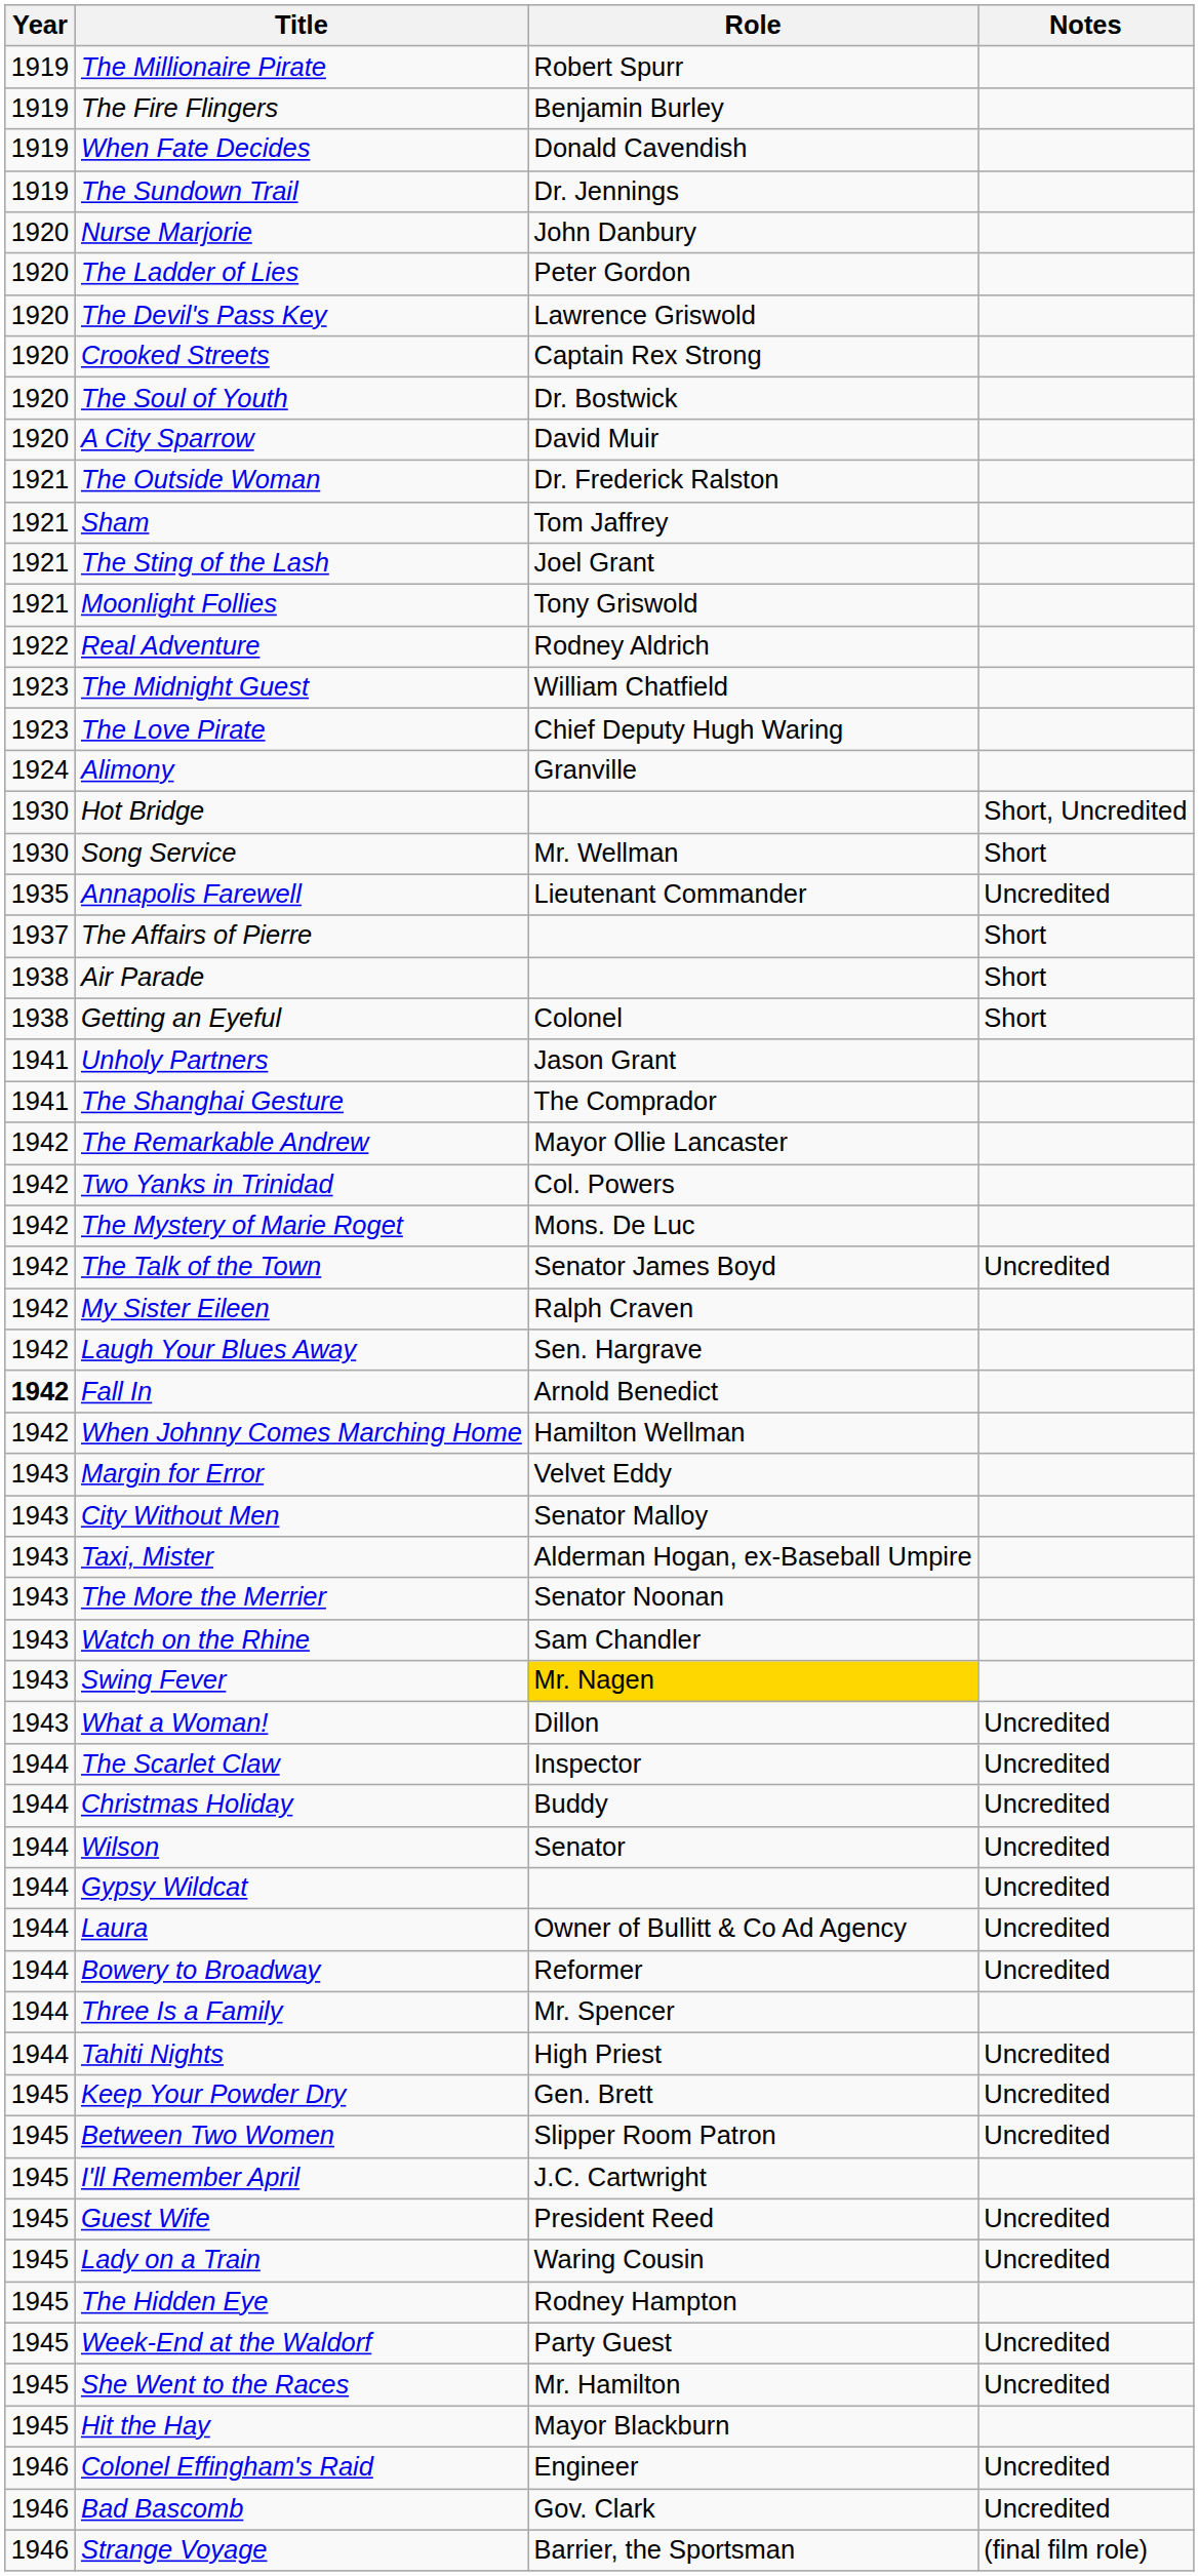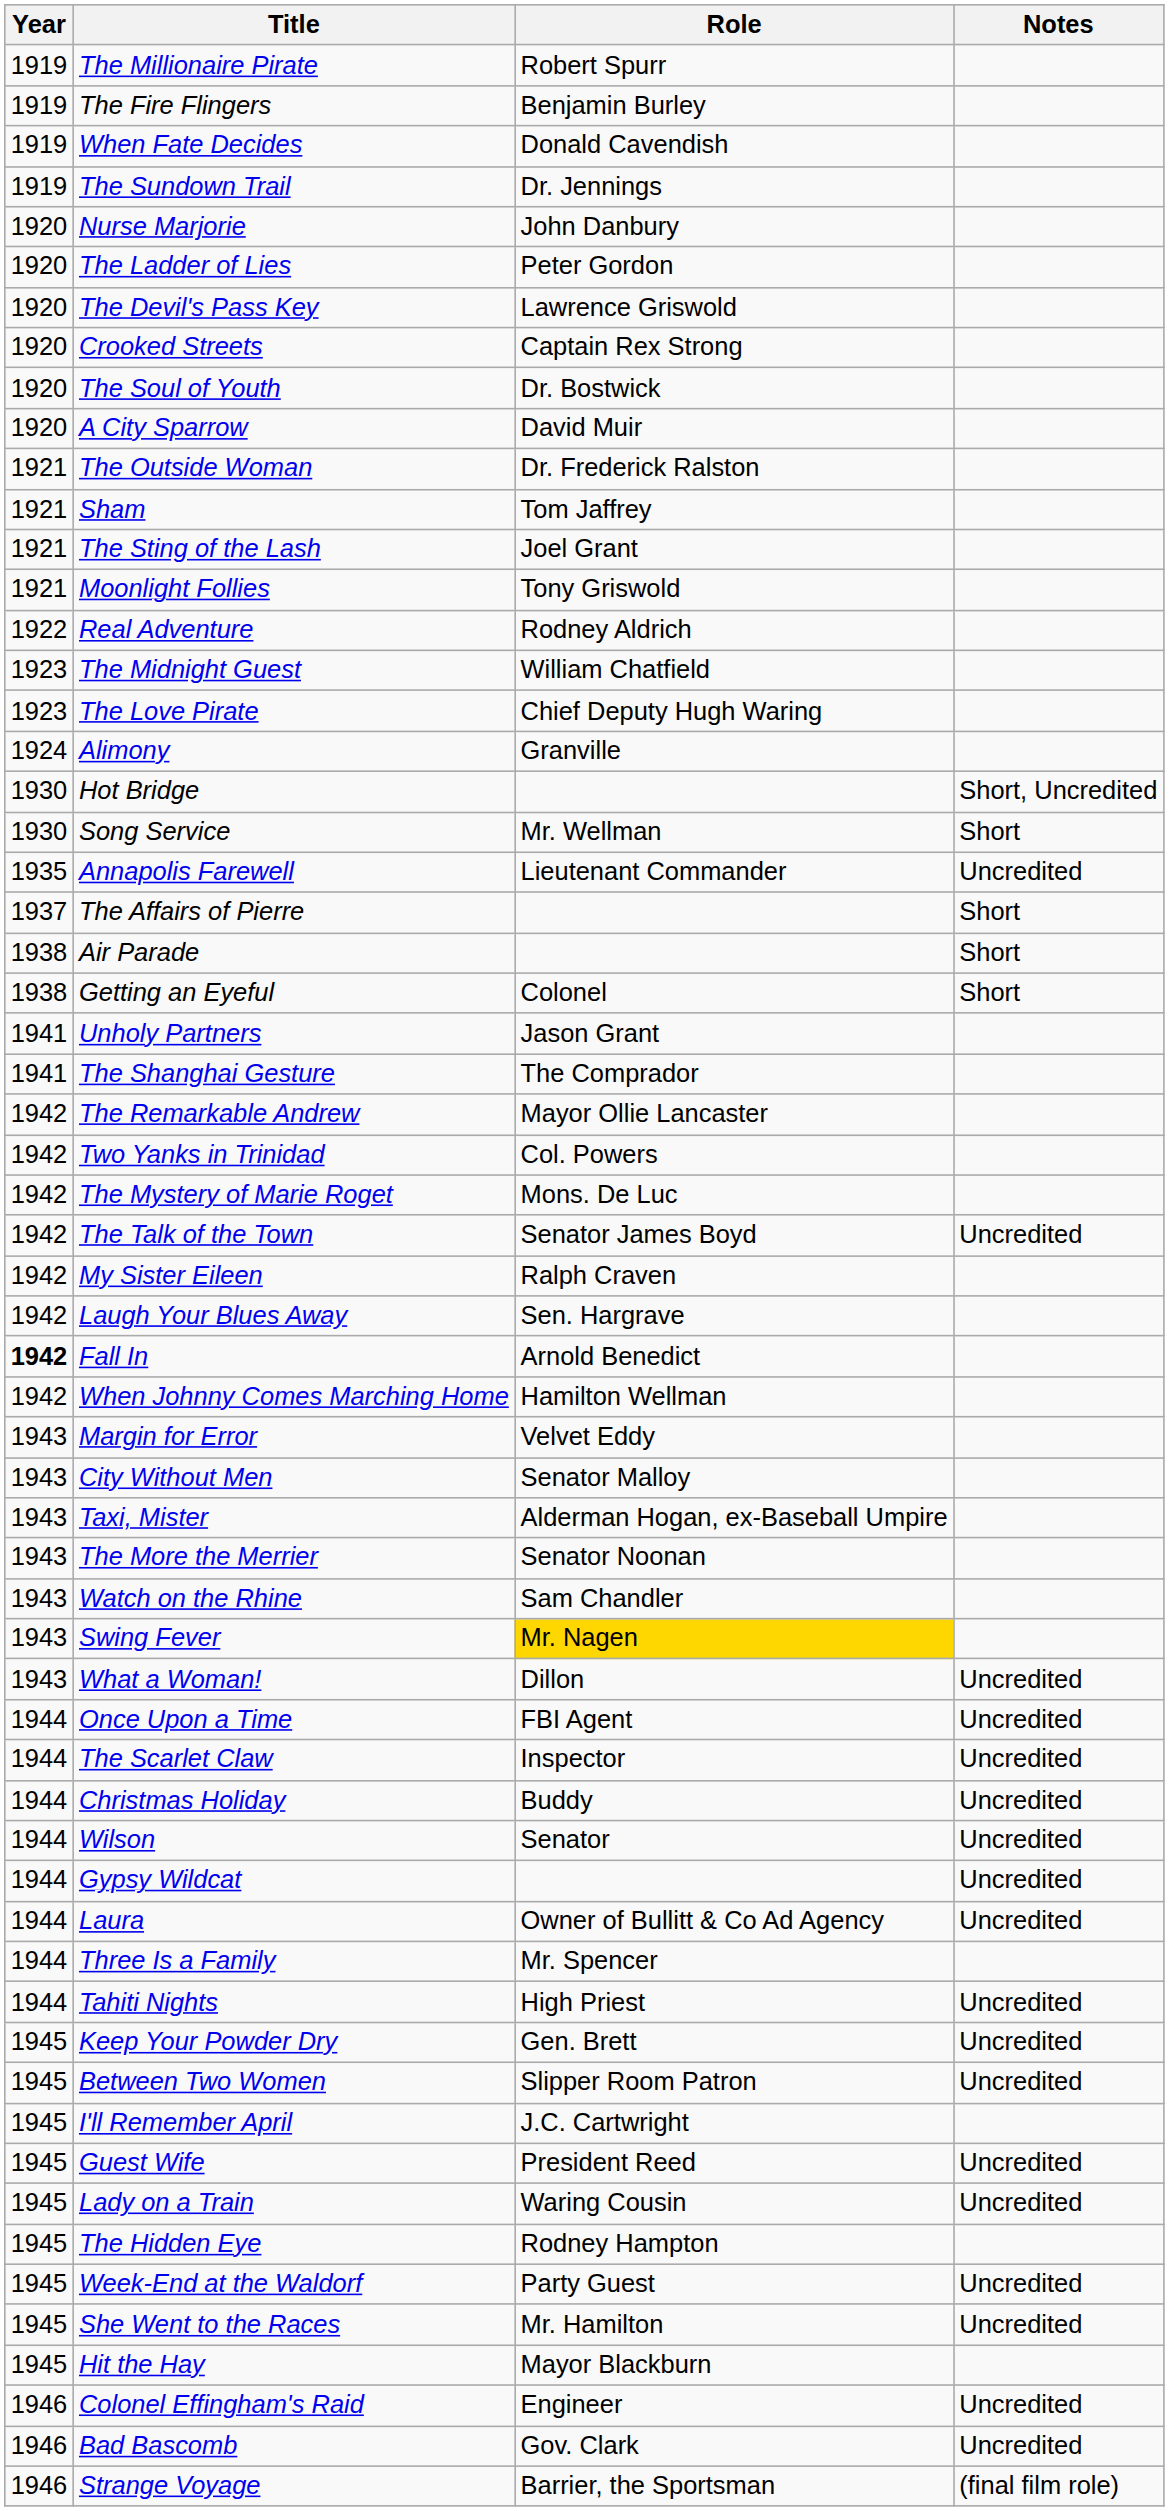+ row: 1944 | Once Upon a Time | FBI Agent | Uncredited
- row: 1944 | Bowery to Broadway | Reformer | Uncredited
